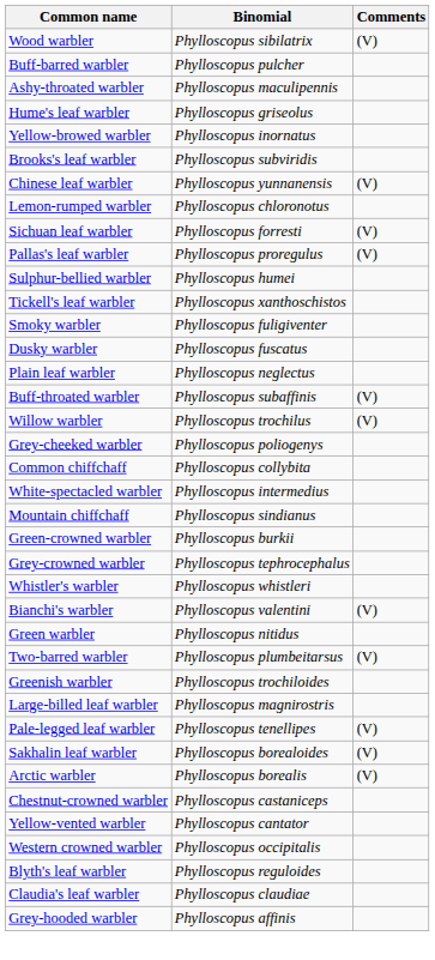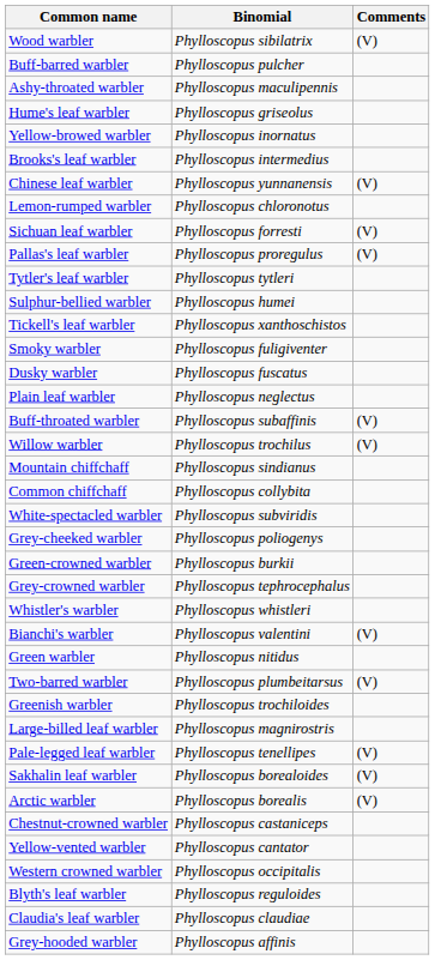Brooks's leaf warbler | Binomial: Phylloscopus subviridis -> Phylloscopus intermedius
+ row: Tytler's leaf warbler | Phylloscopus tytleri
rows swapped: Mountain chiffchaff <-> Grey-cheeked warbler
White-spectacled warbler | Binomial: Phylloscopus intermedius -> Phylloscopus subviridis
